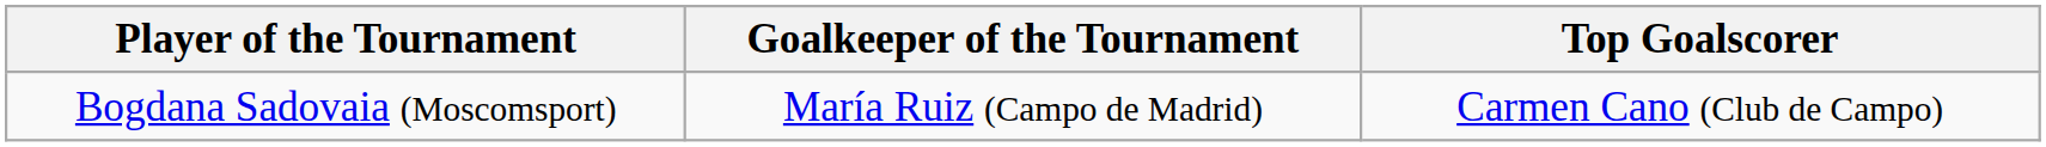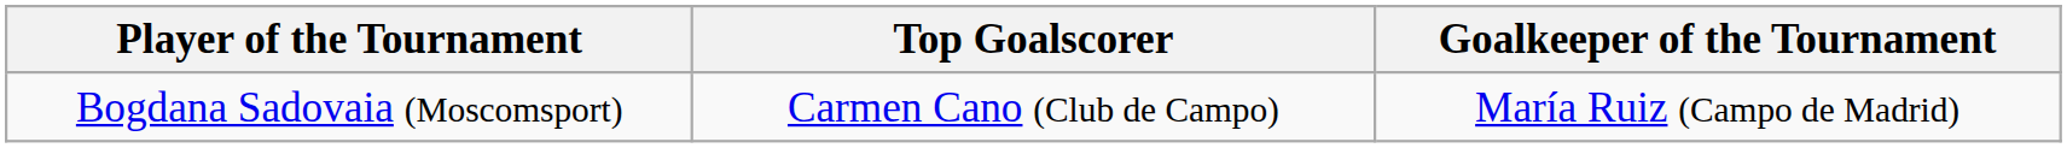columns swapped: Top Goalscorer <-> Goalkeeper of the Tournament
